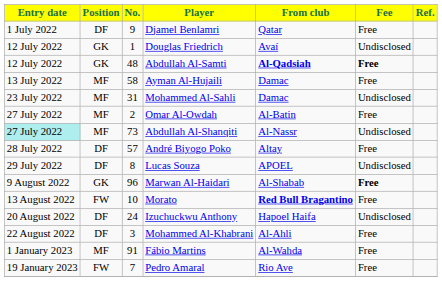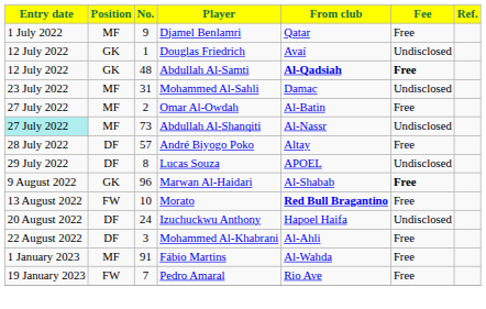Djamel Benlamri | Position: DF -> MF
- row: 13 July 2022 | MF | 58 | Ayman Al-Hujaili | Damac | Free
